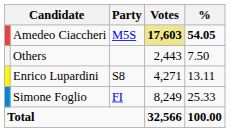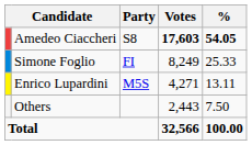Amedeo Ciaccheri | Party: M5S -> S8
Amedeo Ciaccheri | Votes: khaki background -> no background
rows swapped: Simone Foglio <-> Others
Enrico Lupardini | Party: S8 -> M5S
